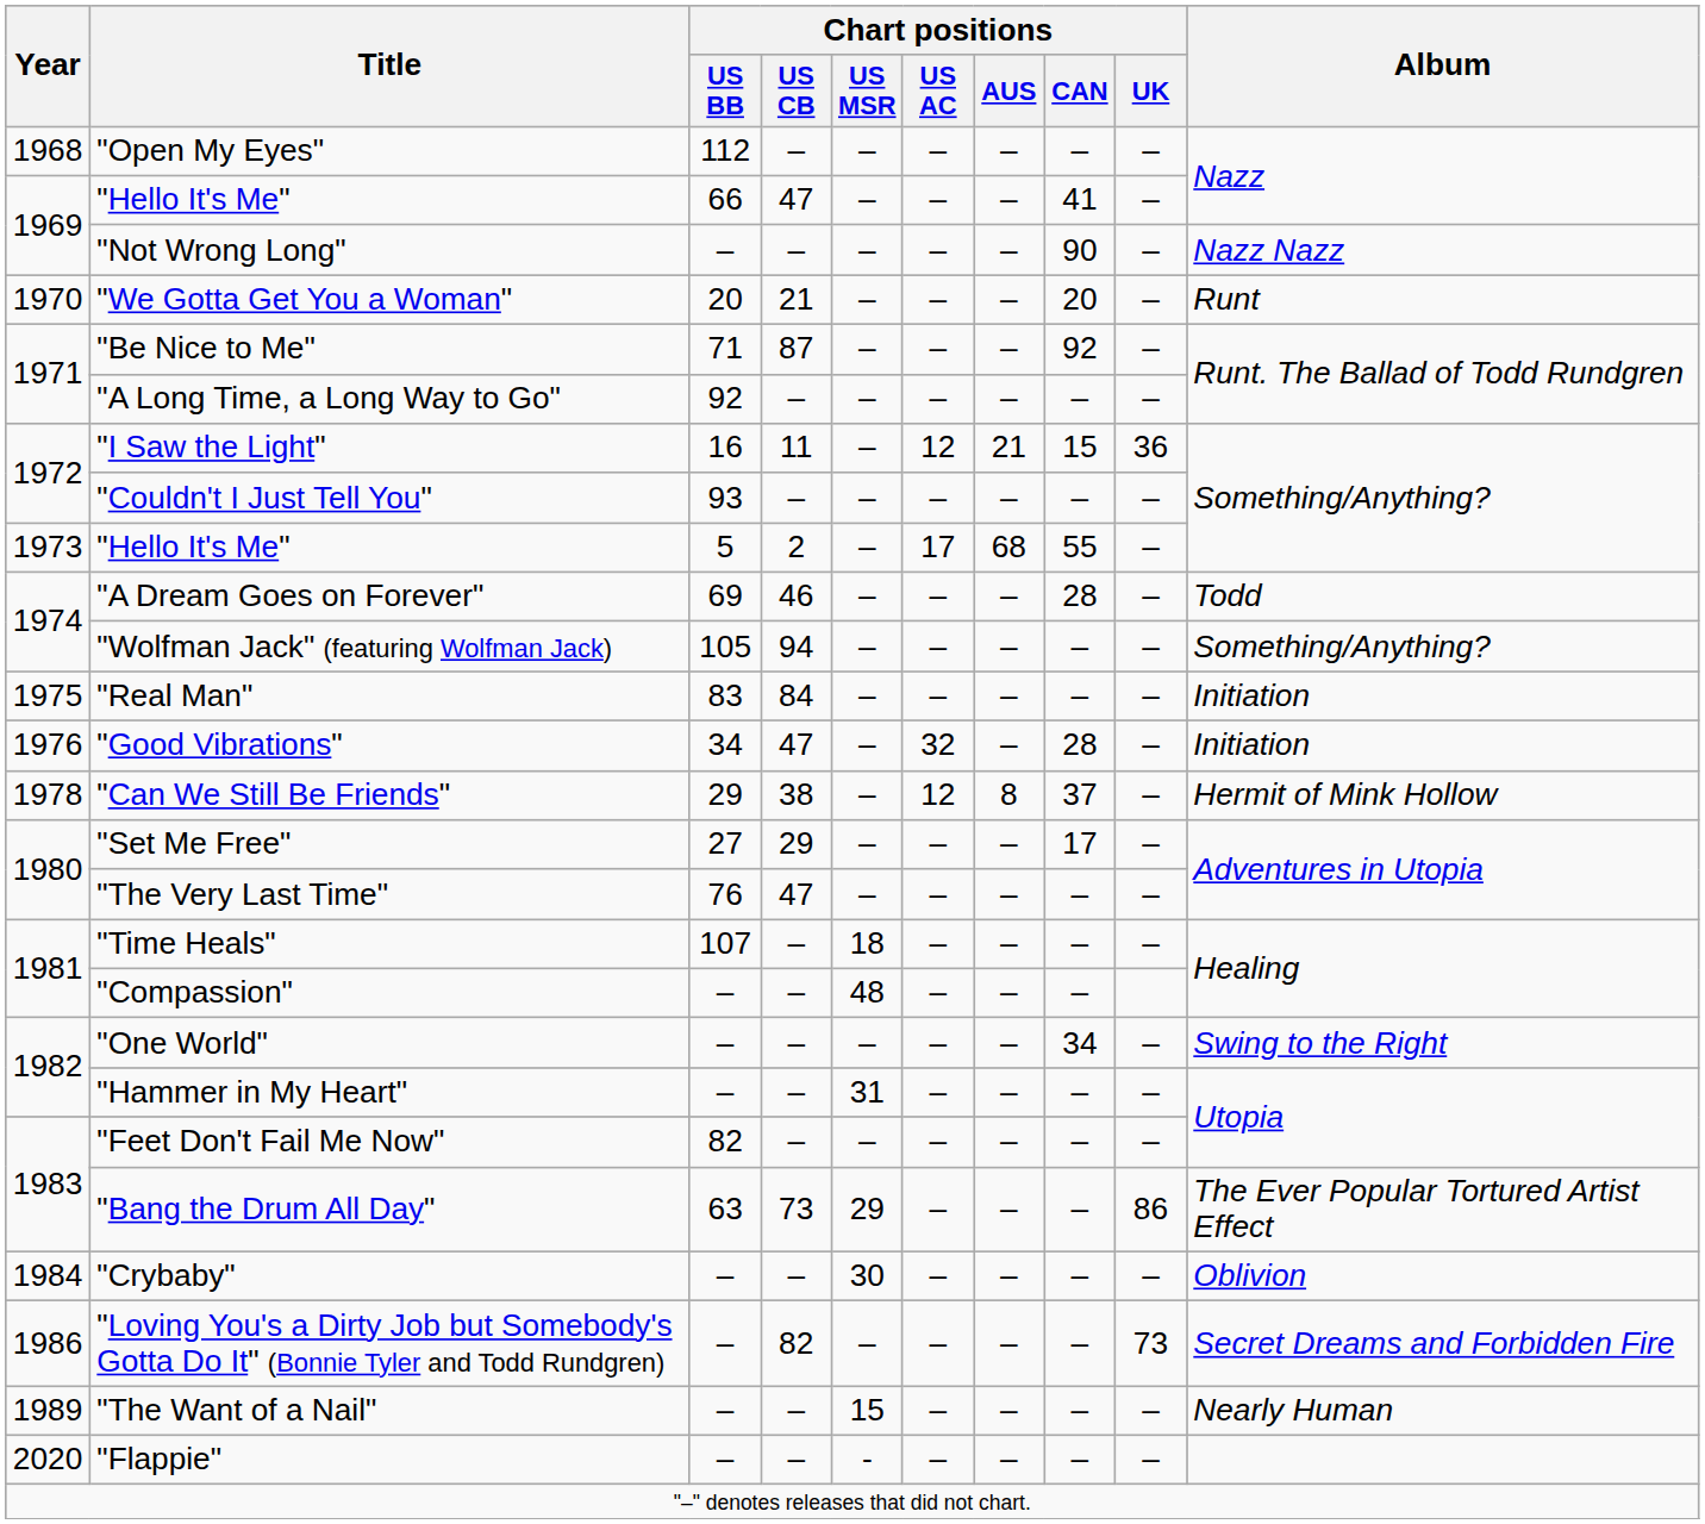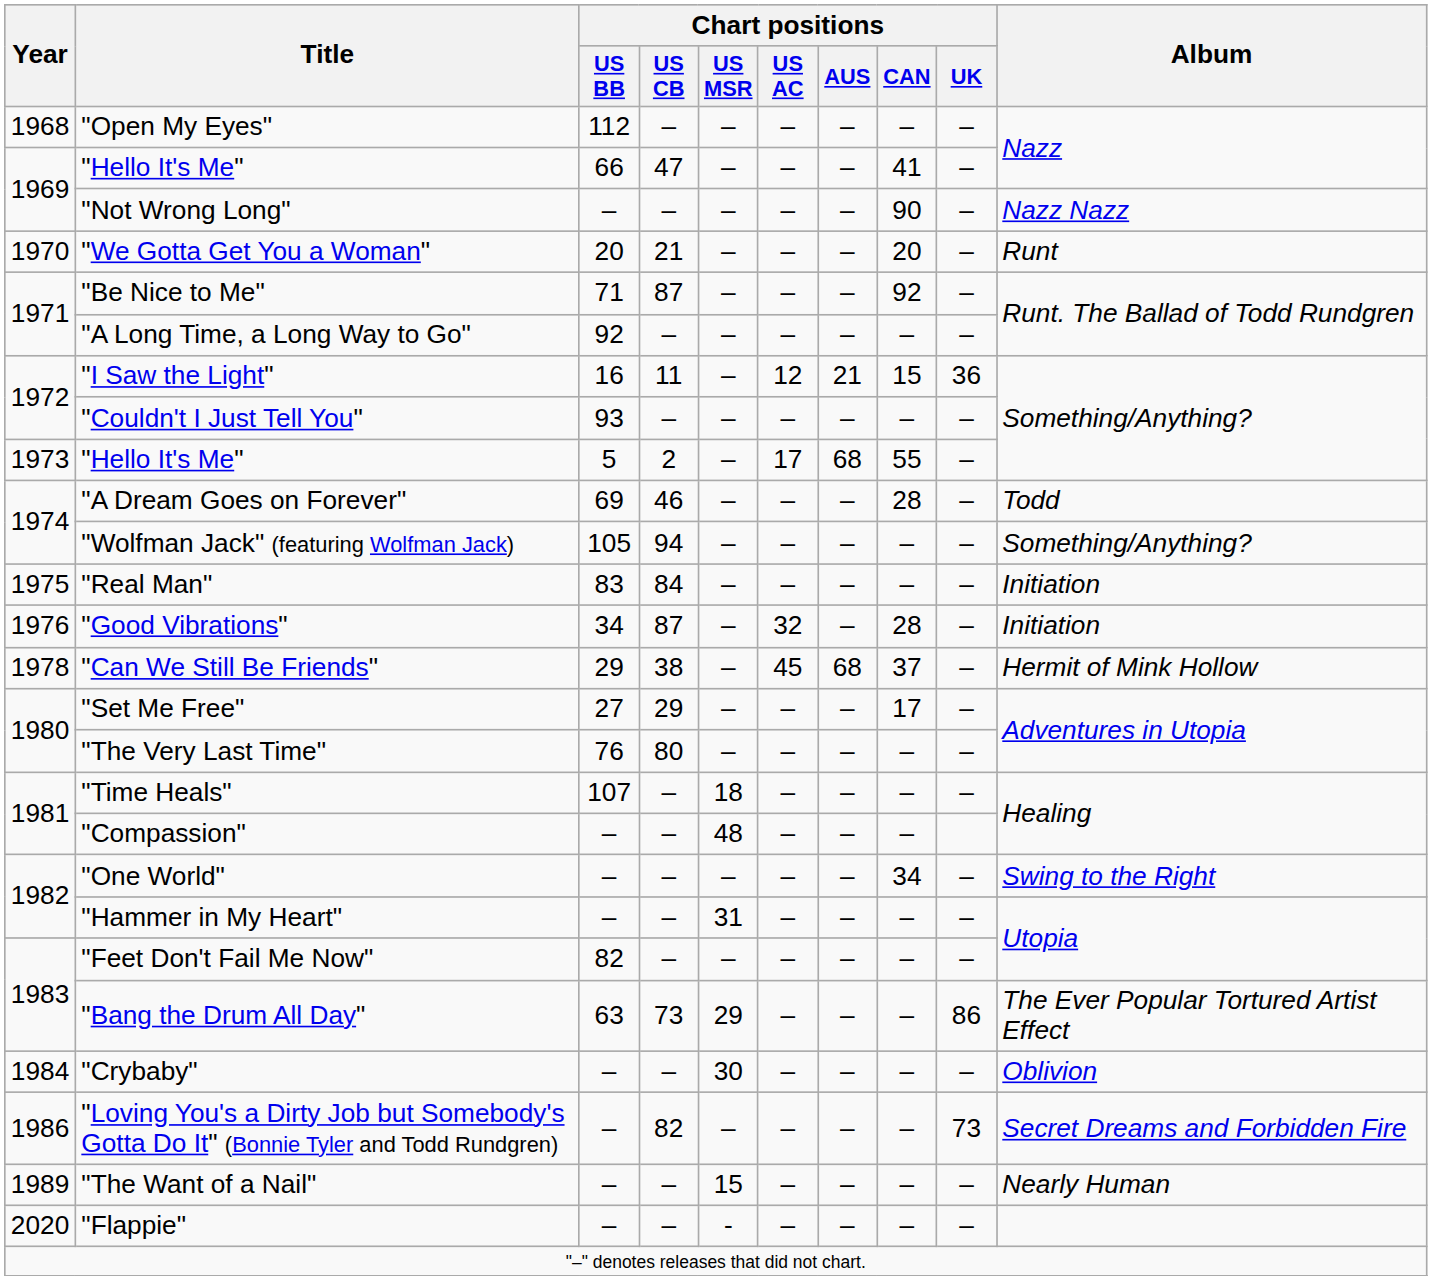"Good Vibrations" | Chart positions / US CB: 47 -> 87
"Can We Still Be Friends" | Chart positions / US AC: 12 -> 45
"Can We Still Be Friends" | Chart positions / AUS: 8 -> 68
"The Very Last Time" | Chart positions / US CB: 47 -> 80
